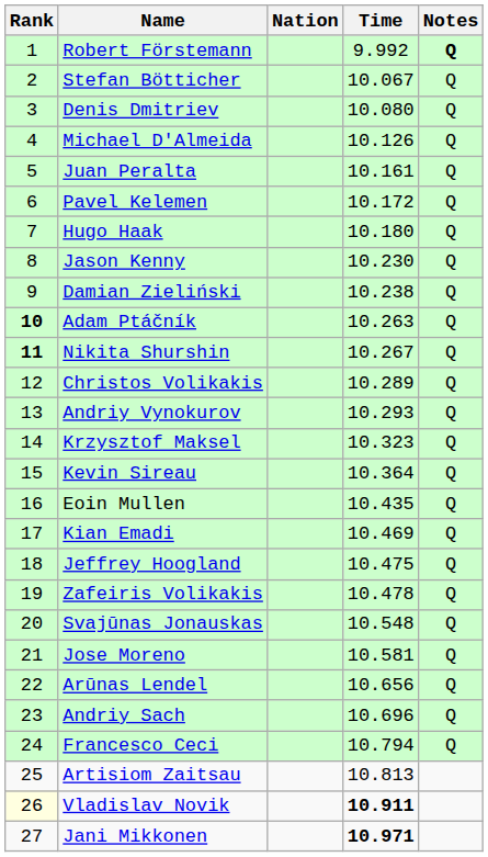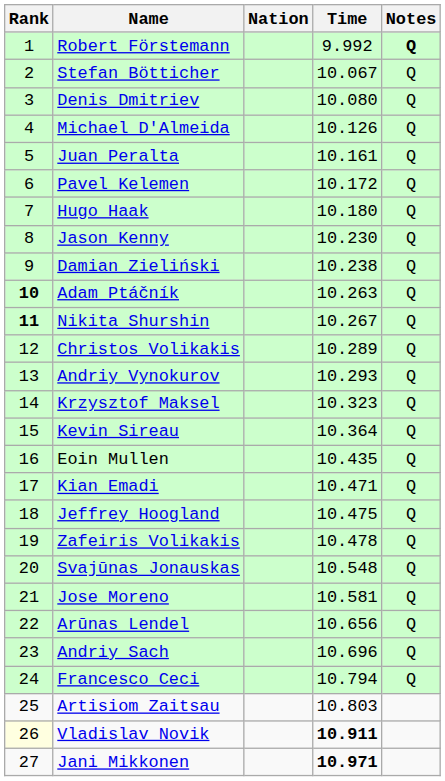Kian Emadi | Time: 10.469 -> 10.471
Artisiom Zaitsau | Time: 10.813 -> 10.803
